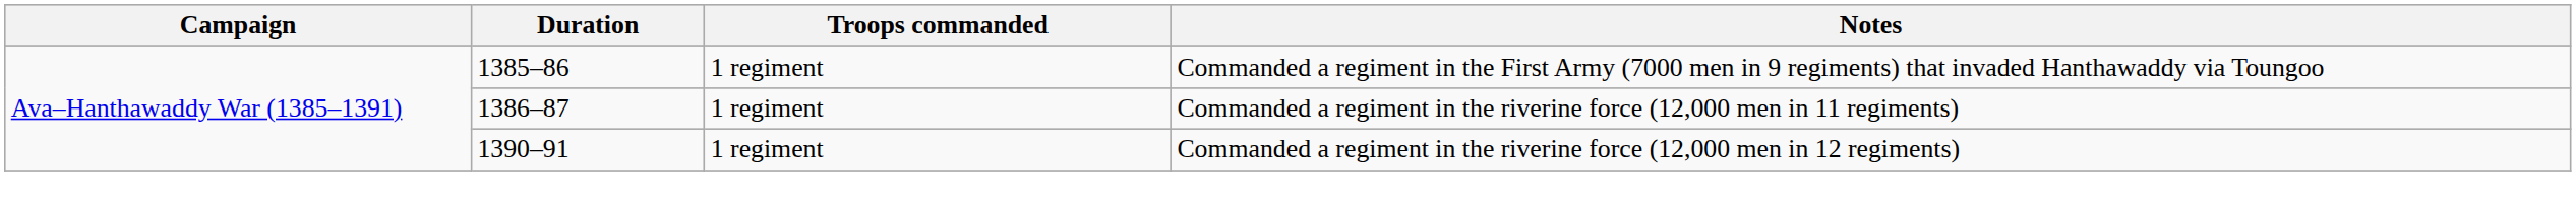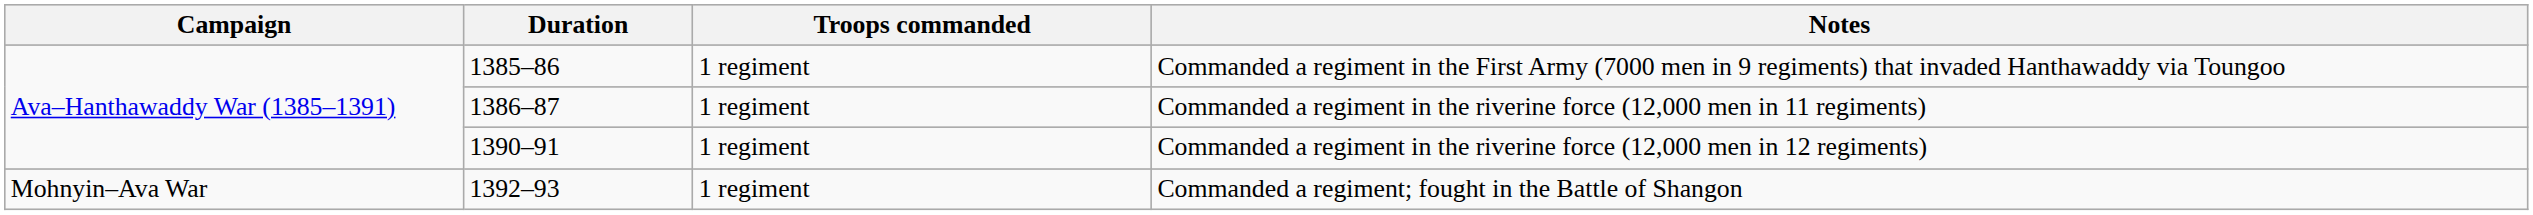+ row: Mohnyin–Ava War | 1392–93 | 1 regiment | Commanded a regiment; fought in the Battle of Shangon
